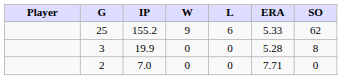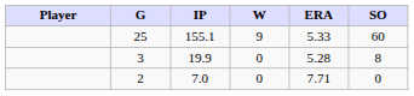- column: L | 6 | 0 | 0
25 | IP: 155.2 -> 155.1
25 | SO: 62 -> 60
